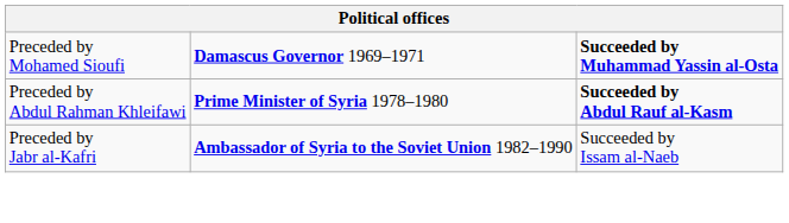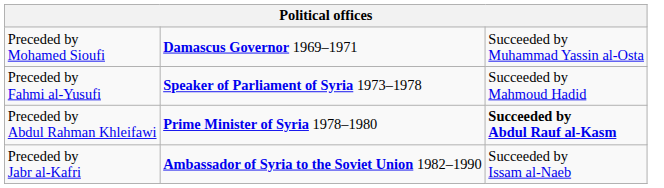Preceded by Mohamed Sioufi | column 3: bold -> normal
+ row: Preceded by Fahmi al-Yusufi | Speaker of Parliament of Syria 1973–1978 | Succeeded by Mahmoud Hadid
